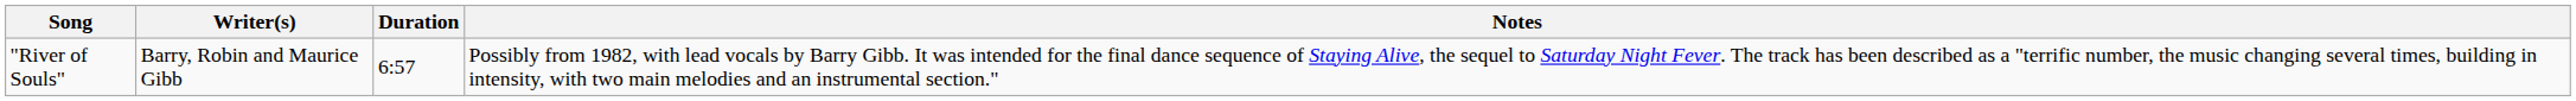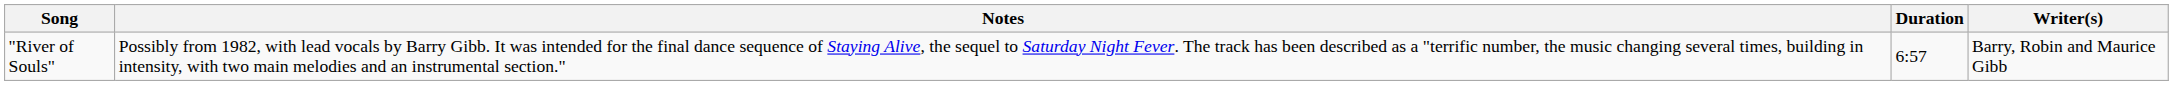columns swapped: Writer(s) <-> Notes
